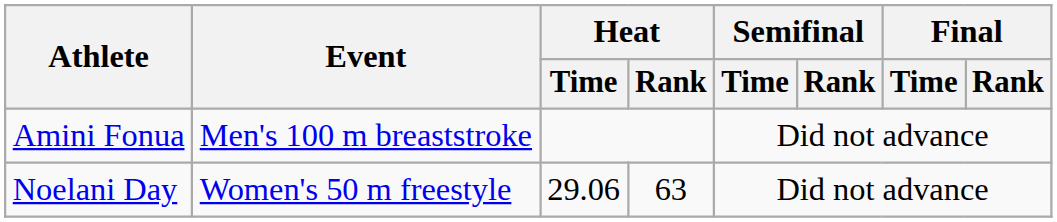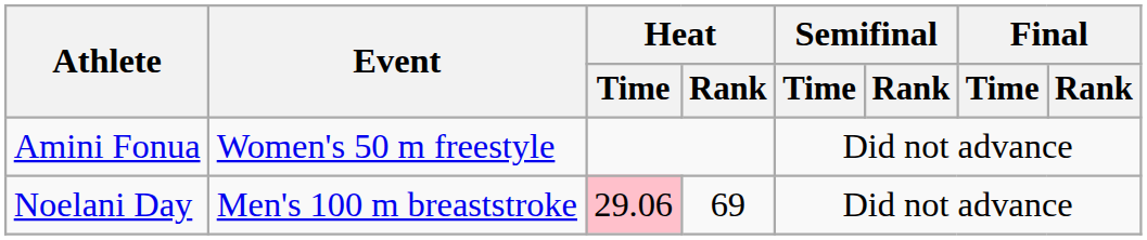Amini Fonua | Event: Men's 100 m breaststroke -> Women's 50 m freestyle
Noelani Day | Event: Women's 50 m freestyle -> Men's 100 m breaststroke
Noelani Day | Heat / Time: no background -> pink background
Noelani Day | Heat / Rank: 63 -> 69
